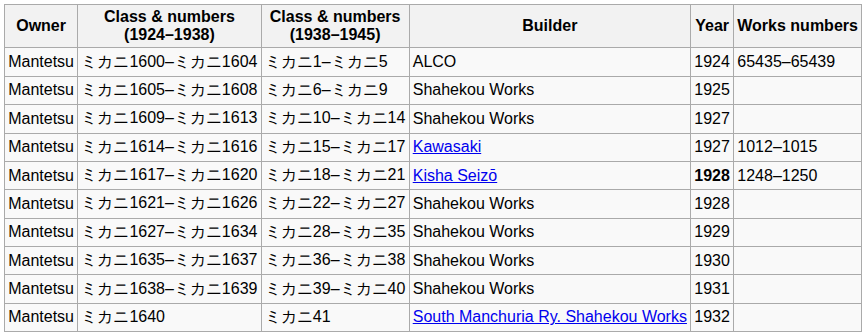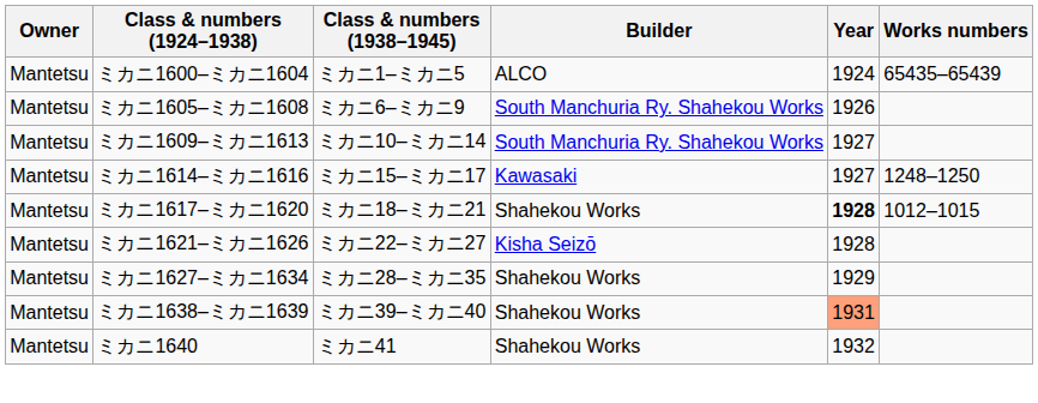ミカニ1605–ミカニ1608 | Builder: Shahekou Works -> South Manchuria Ry. Shahekou Works
ミカニ1605–ミカニ1608 | Year: 1925 -> 1926
ミカニ1609–ミカニ1613 | Builder: Shahekou Works -> South Manchuria Ry. Shahekou Works
ミカニ1614–ミカニ1616 | Works numbers: 1012–1015 -> 1248–1250
ミカニ1617–ミカニ1620 | Builder: Kisha Seizō -> Shahekou Works
ミカニ1617–ミカニ1620 | Works numbers: 1248–1250 -> 1012–1015
ミカニ1621–ミカニ1626 | Builder: Shahekou Works -> Kisha Seizō
- row: Mantetsu | ミカニ1635–ミカニ1637 | ミカニ36–ミカニ38 | Shahekou Works | 1930
ミカニ1638–ミカニ1639 | Year: no background -> lightsalmon background
ミカニ1640 | Builder: South Manchuria Ry. Shahekou Works -> Shahekou Works
